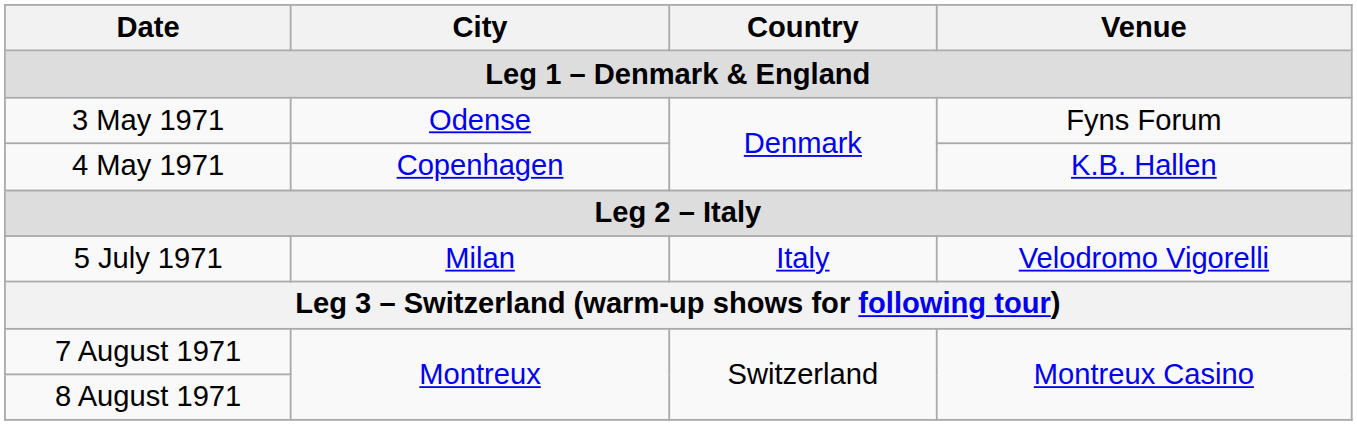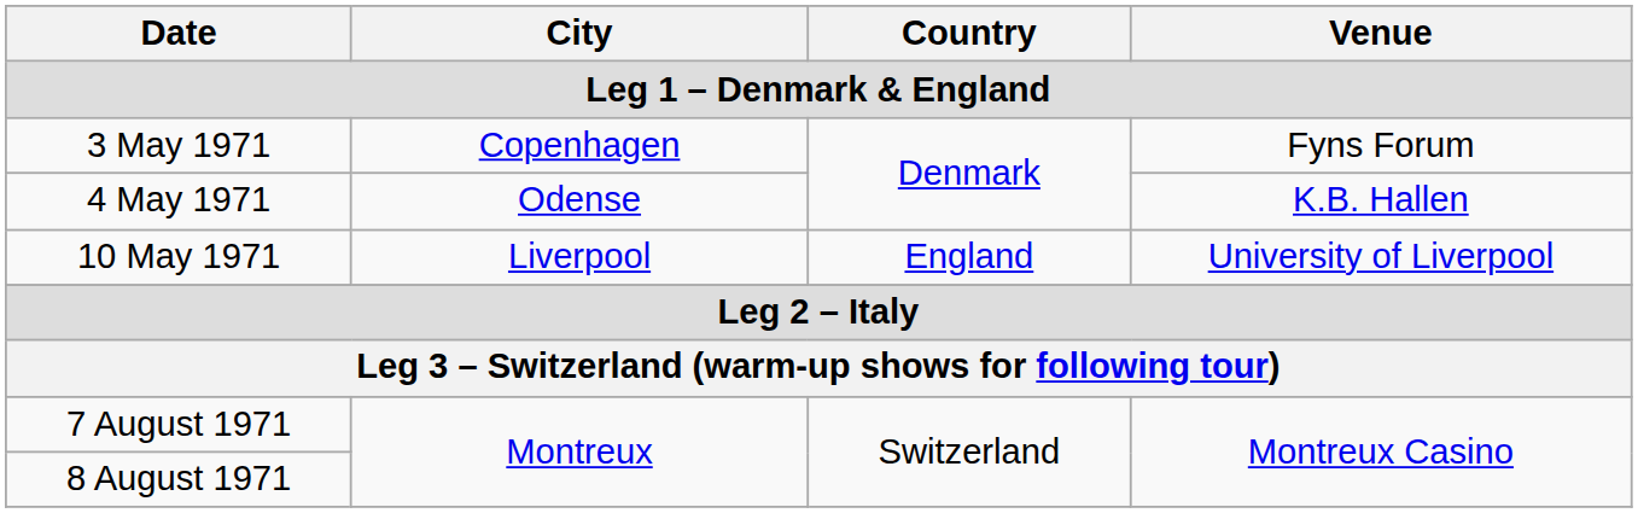3 May 1971 | City: Odense -> Copenhagen
4 May 1971 | City: Copenhagen -> Odense
+ row: 10 May 1971 | Liverpool | England | University of Liverpool
- row: 5 July 1971 | Milan | Italy | Velodromo Vigorelli
